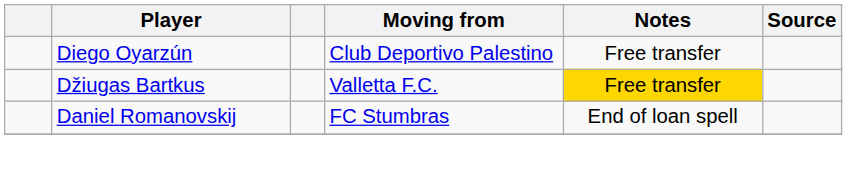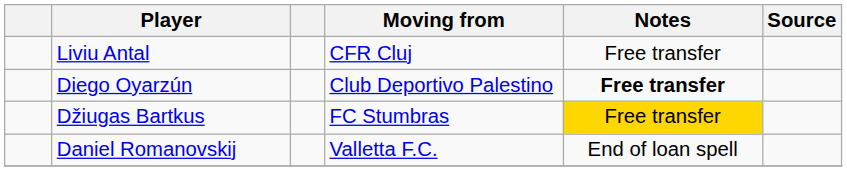+ row: Liviu Antal | CFR Cluj | Free transfer
Diego Oyarzún | Notes: normal -> bold
Džiugas Bartkus | Moving from: Valletta F.C. -> FC Stumbras
Daniel Romanovskij | Moving from: FC Stumbras -> Valletta F.C.
